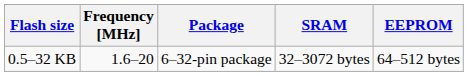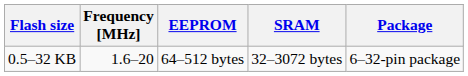columns swapped: Package <-> EEPROM
